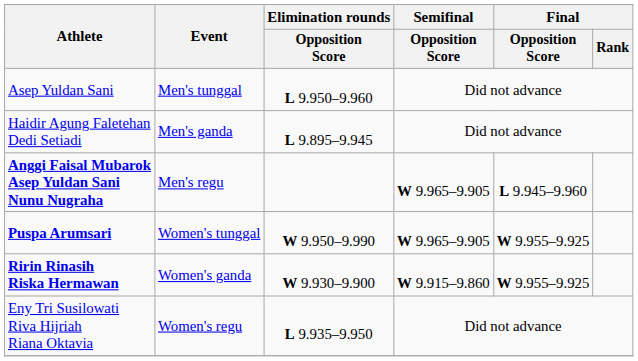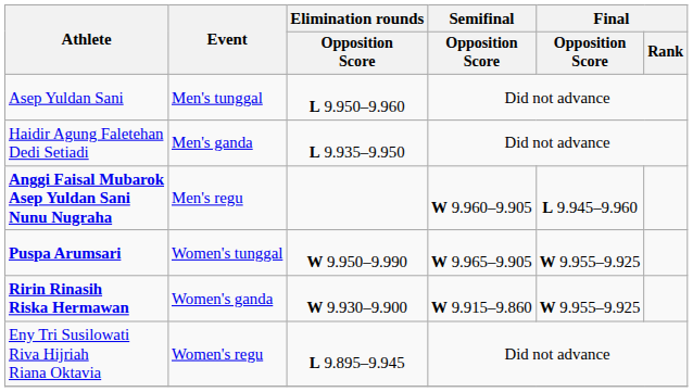Haidir Agung Faletehan Dedi Setiadi | Elimination rounds / Opposition Score: L 9.895–9.945 -> L 9.935–9.950
Anggi Faisal Mubarok Asep Yuldan Sani Nunu Nugraha | Semifinal / Opposition Score: W 9.965–9.905 -> W 9.960–9.905
Eny Tri Susilowati Riva Hijriah Riana Oktavia | Elimination rounds / Opposition Score: L 9.935–9.950 -> L 9.895–9.945
